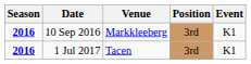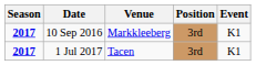10 Sep 2016 | Season: 2016 -> 2017
1 Jul 2017 | Season: 2016 -> 2017
